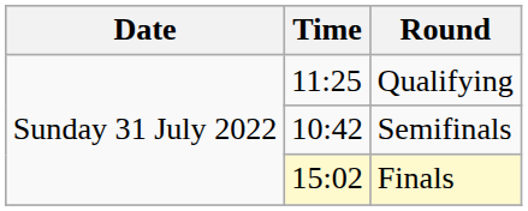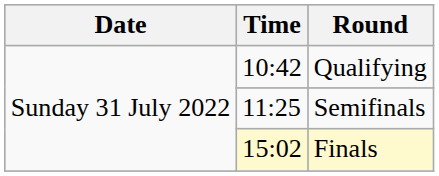Qualifying | Time: 11:25 -> 10:42
Semifinals | Time: 10:42 -> 11:25
